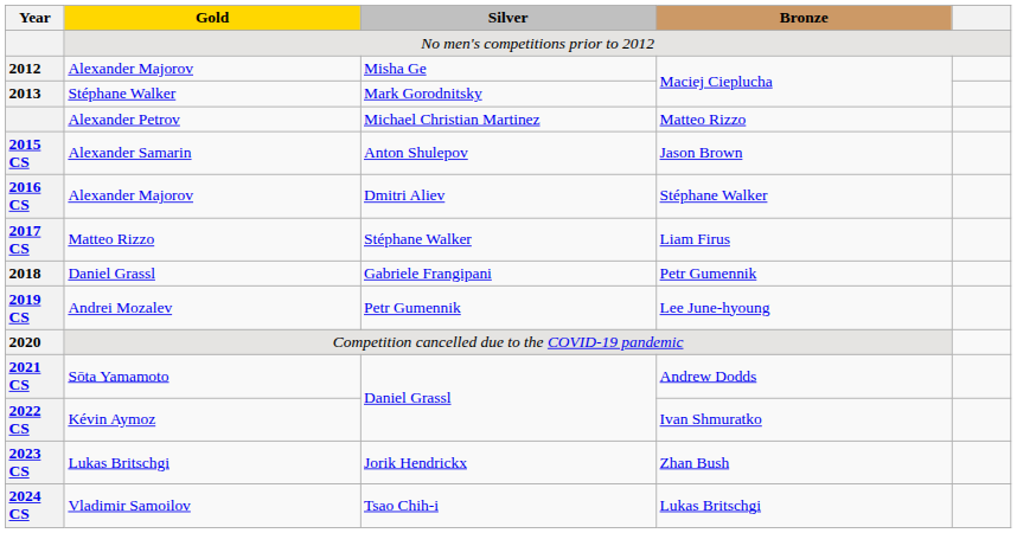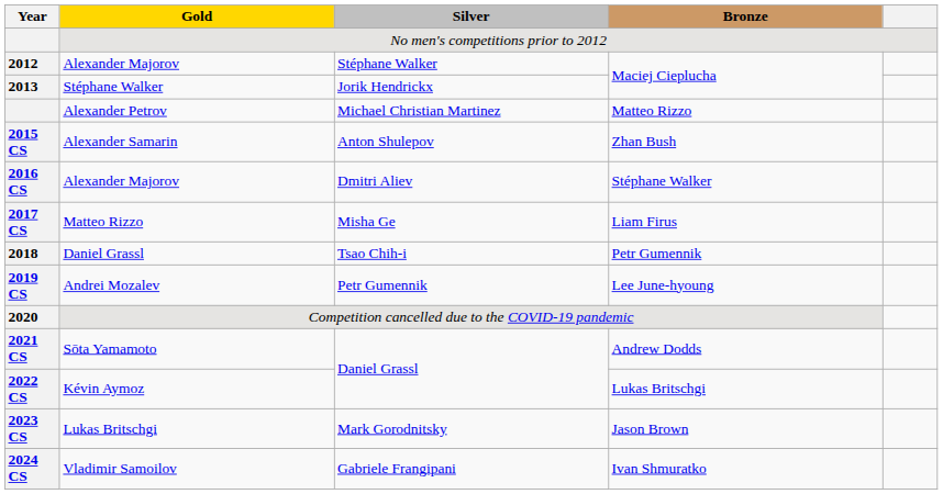2012 | Silver: Misha Ge -> Stéphane Walker
2013 | Silver: Mark Gorodnitsky -> Jorik Hendrickx
2015 CS | Bronze: Jason Brown -> Zhan Bush
2017 CS | Silver: Stéphane Walker -> Misha Ge
2018 | Silver: Gabriele Frangipani -> Tsao Chih-i
2022 CS | Bronze: Ivan Shmuratko -> Lukas Britschgi
2023 CS | Silver: Jorik Hendrickx -> Mark Gorodnitsky
2023 CS | Bronze: Zhan Bush -> Jason Brown
2024 CS | Silver: Tsao Chih-i -> Gabriele Frangipani
2024 CS | Bronze: Lukas Britschgi -> Ivan Shmuratko
